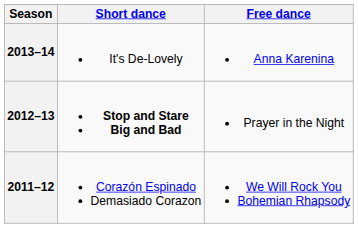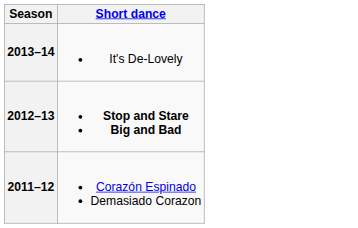- column: Free dance | Anna Karenina | Prayer in the Night | We Will Rock You Bohemian Rhapsody
